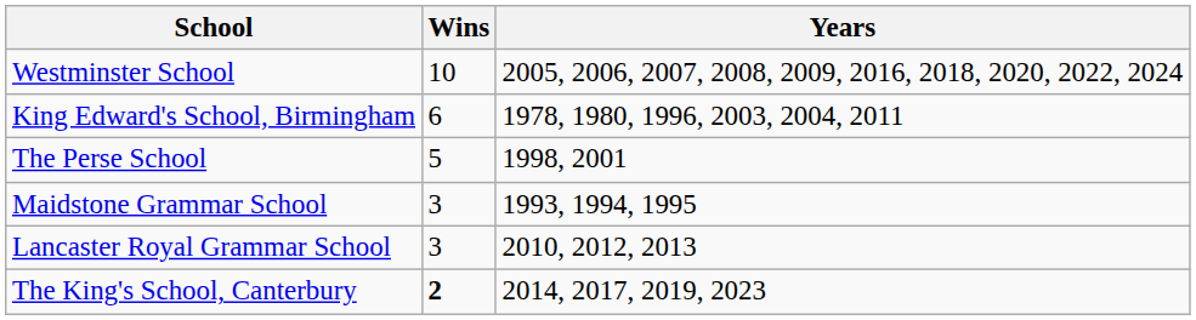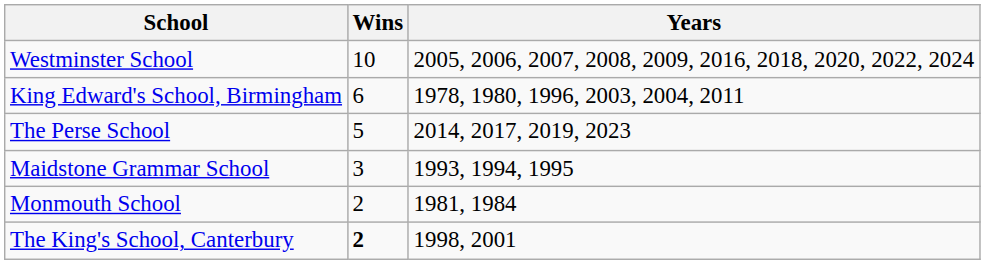The Perse School | Years: 1998, 2001 -> 2014, 2017, 2019, 2023
- row: Lancaster Royal Grammar School | 3 | 2010, 2012, 2013
+ row: Monmouth School | 2 | 1981, 1984
The King's School, Canterbury | Years: 2014, 2017, 2019, 2023 -> 1998, 2001
